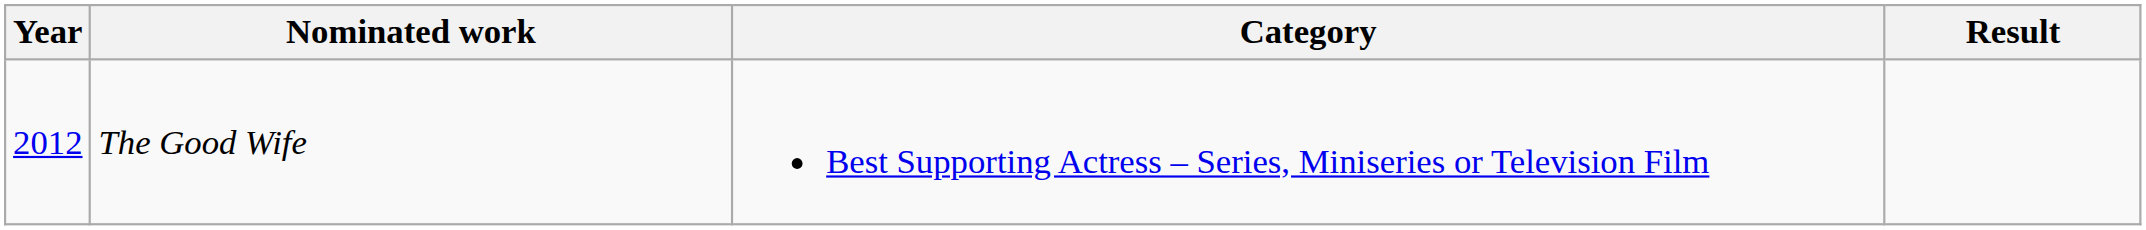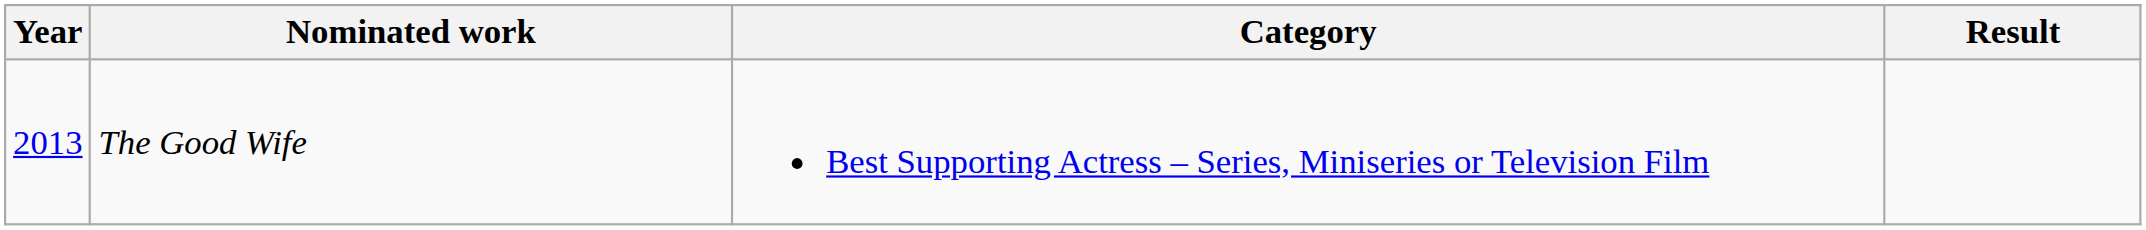The Good Wife | Year: 2012 -> 2013
